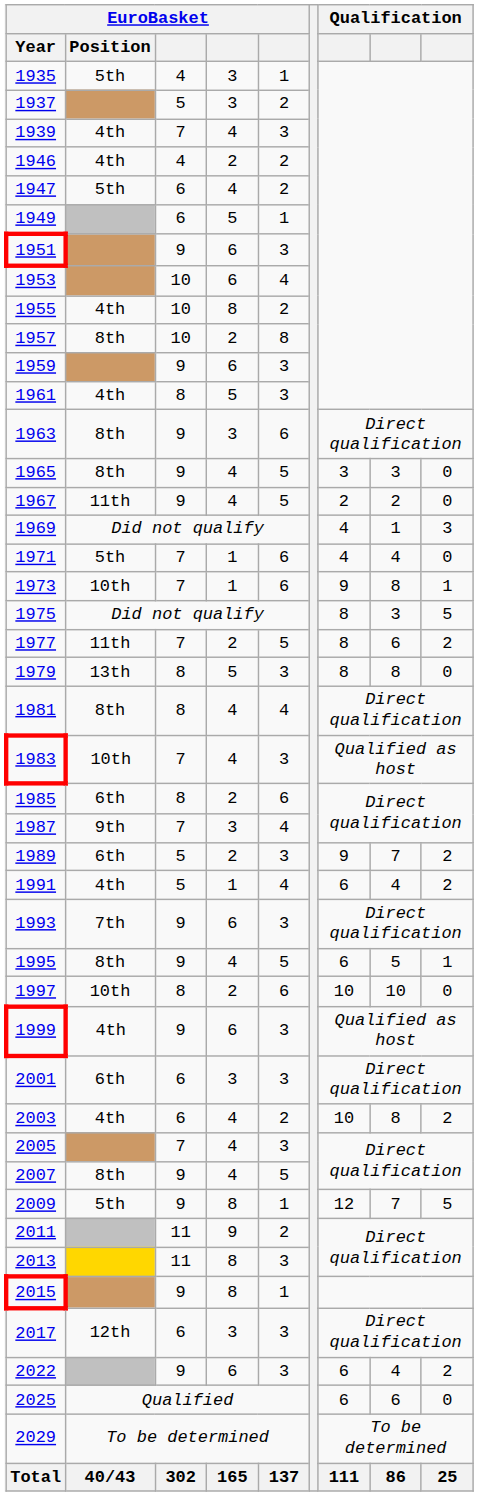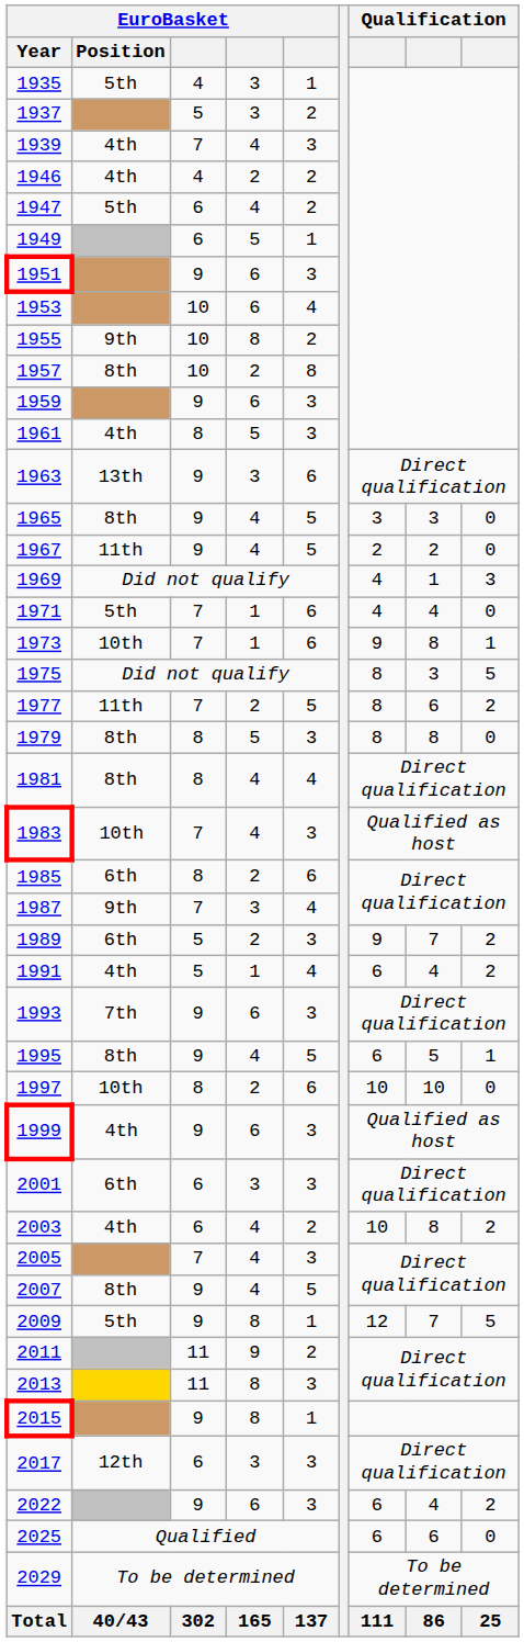1955 | EuroBasket / Position: 4th -> 9th
1963 | EuroBasket / Position: 8th -> 13th
1979 | EuroBasket / Position: 13th -> 8th
